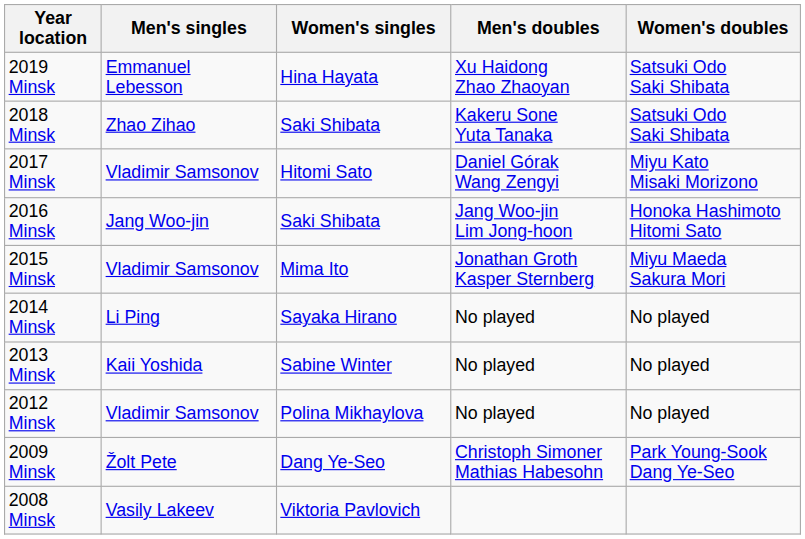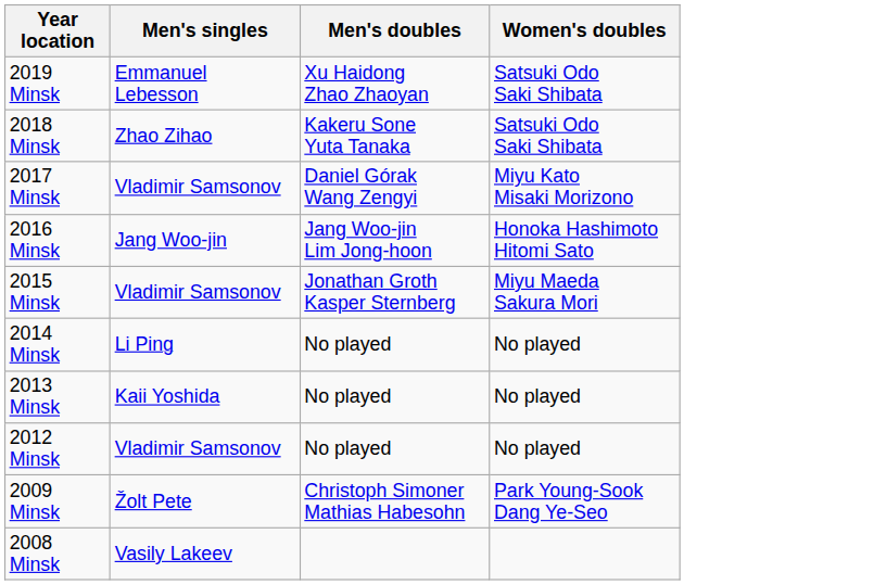- column: Women's singles | Hina Hayata | Saki Shibata | Hitomi Sato | Saki Shibata | Mima Ito | Sayaka Hirano | Sabine Winter | Polina Mikhaylova | Dang Ye-Seo | Viktoria Pavlovich
